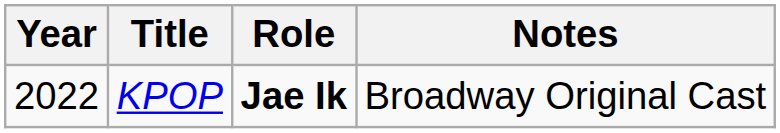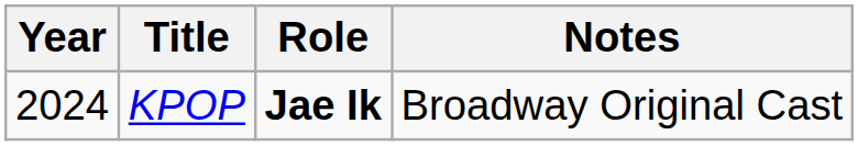KPOP | Year: 2022 -> 2024
